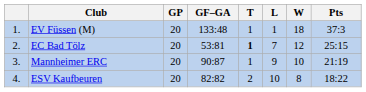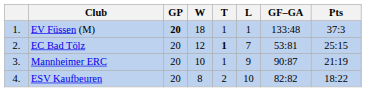columns swapped: W <-> GF–GA
EV Füssen (M) | GP: normal -> bold
